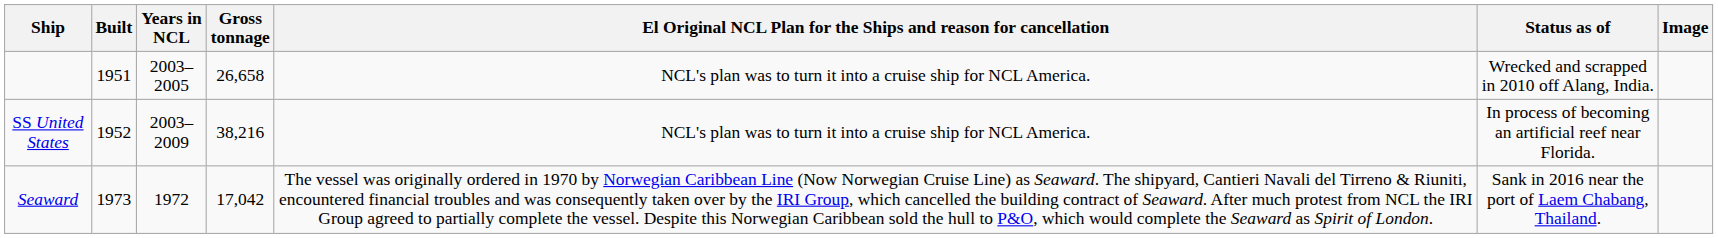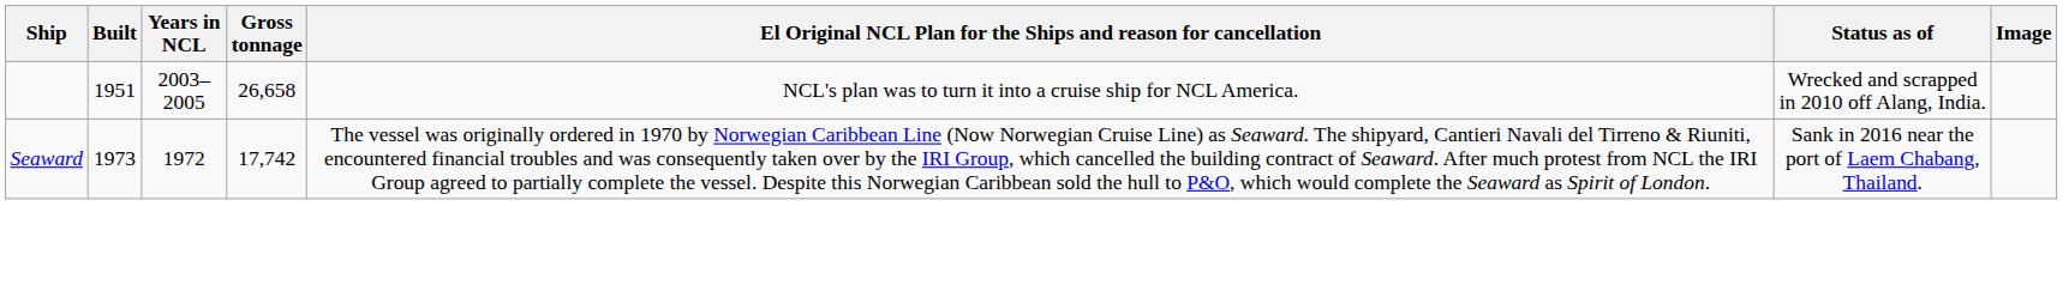- row: SS United States | 1952 | 2003–2009 | 38,216 | NCL's plan was to turn it into a cruise ship for NCL America. | In process of becoming an artificial reef near Florida.
Seaward | Gross tonnage: 17,042 -> 17,742
